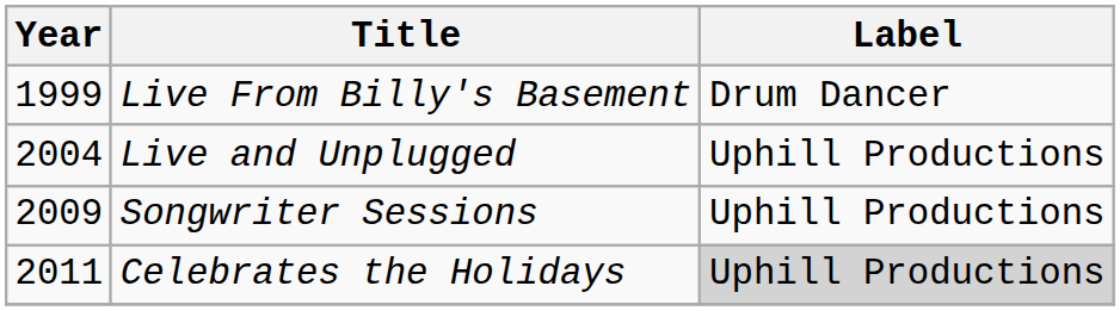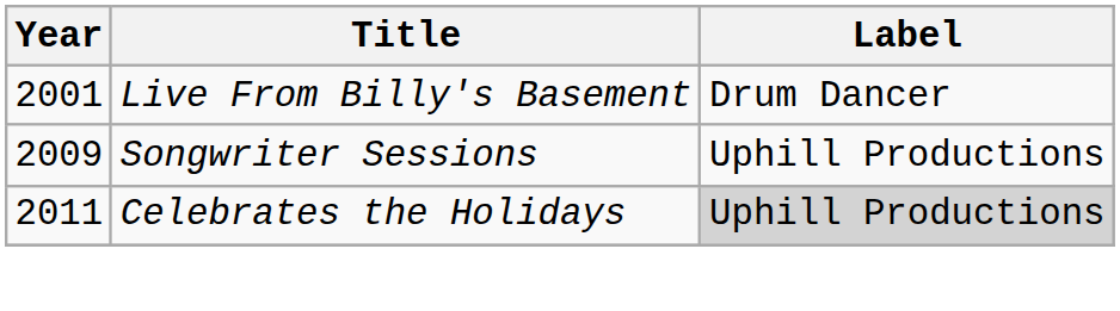Live From Billy's Basement | Year: 1999 -> 2001
- row: 2004 | Live and Unplugged | Uphill Productions
